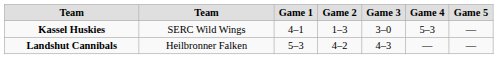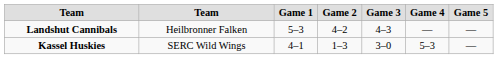rows swapped: Kassel Huskies <-> Landshut Cannibals
